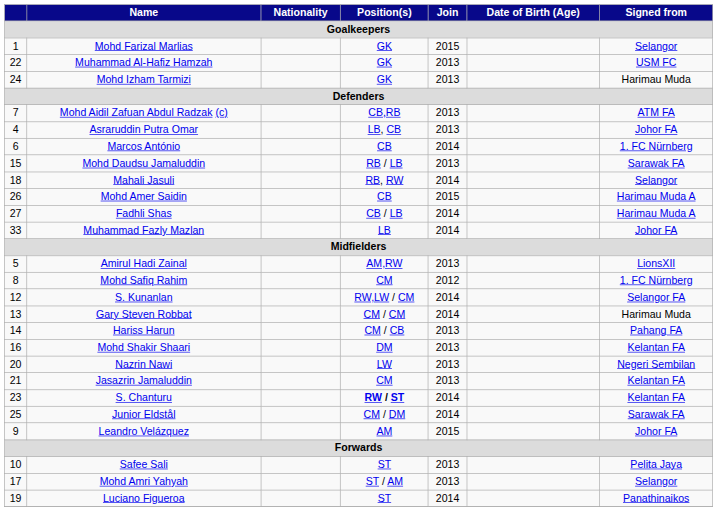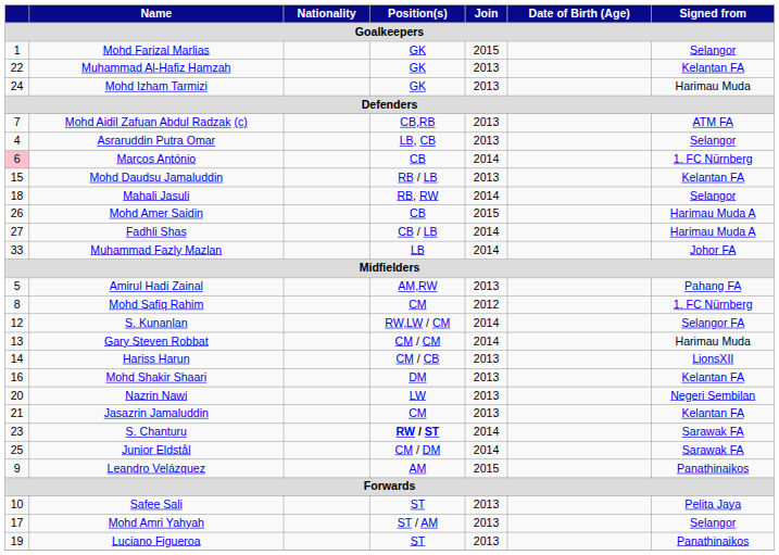Muhammad Al-Hafiz Hamzah | Signed from: USM FC -> Kelantan FA
Asraruddin Putra Omar | Signed from: Johor FA -> Selangor
Marcos António | column 1: no background -> pink background
Mohd Daudsu Jamaluddin | Signed from: Sarawak FA -> Kelantan FA
Amirul Hadi Zainal | Signed from: LionsXII -> Pahang FA
Hariss Harun | Signed from: Pahang FA -> LionsXII
S. Chanturu | Signed from: Kelantan FA -> Sarawak FA
Leandro Velázquez | Signed from: Johor FA -> Panathinaikos
Luciano Figueroa | Join: 2014 -> 2013
